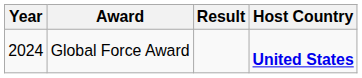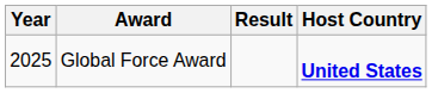Global Force Award | Year: 2024 -> 2025
